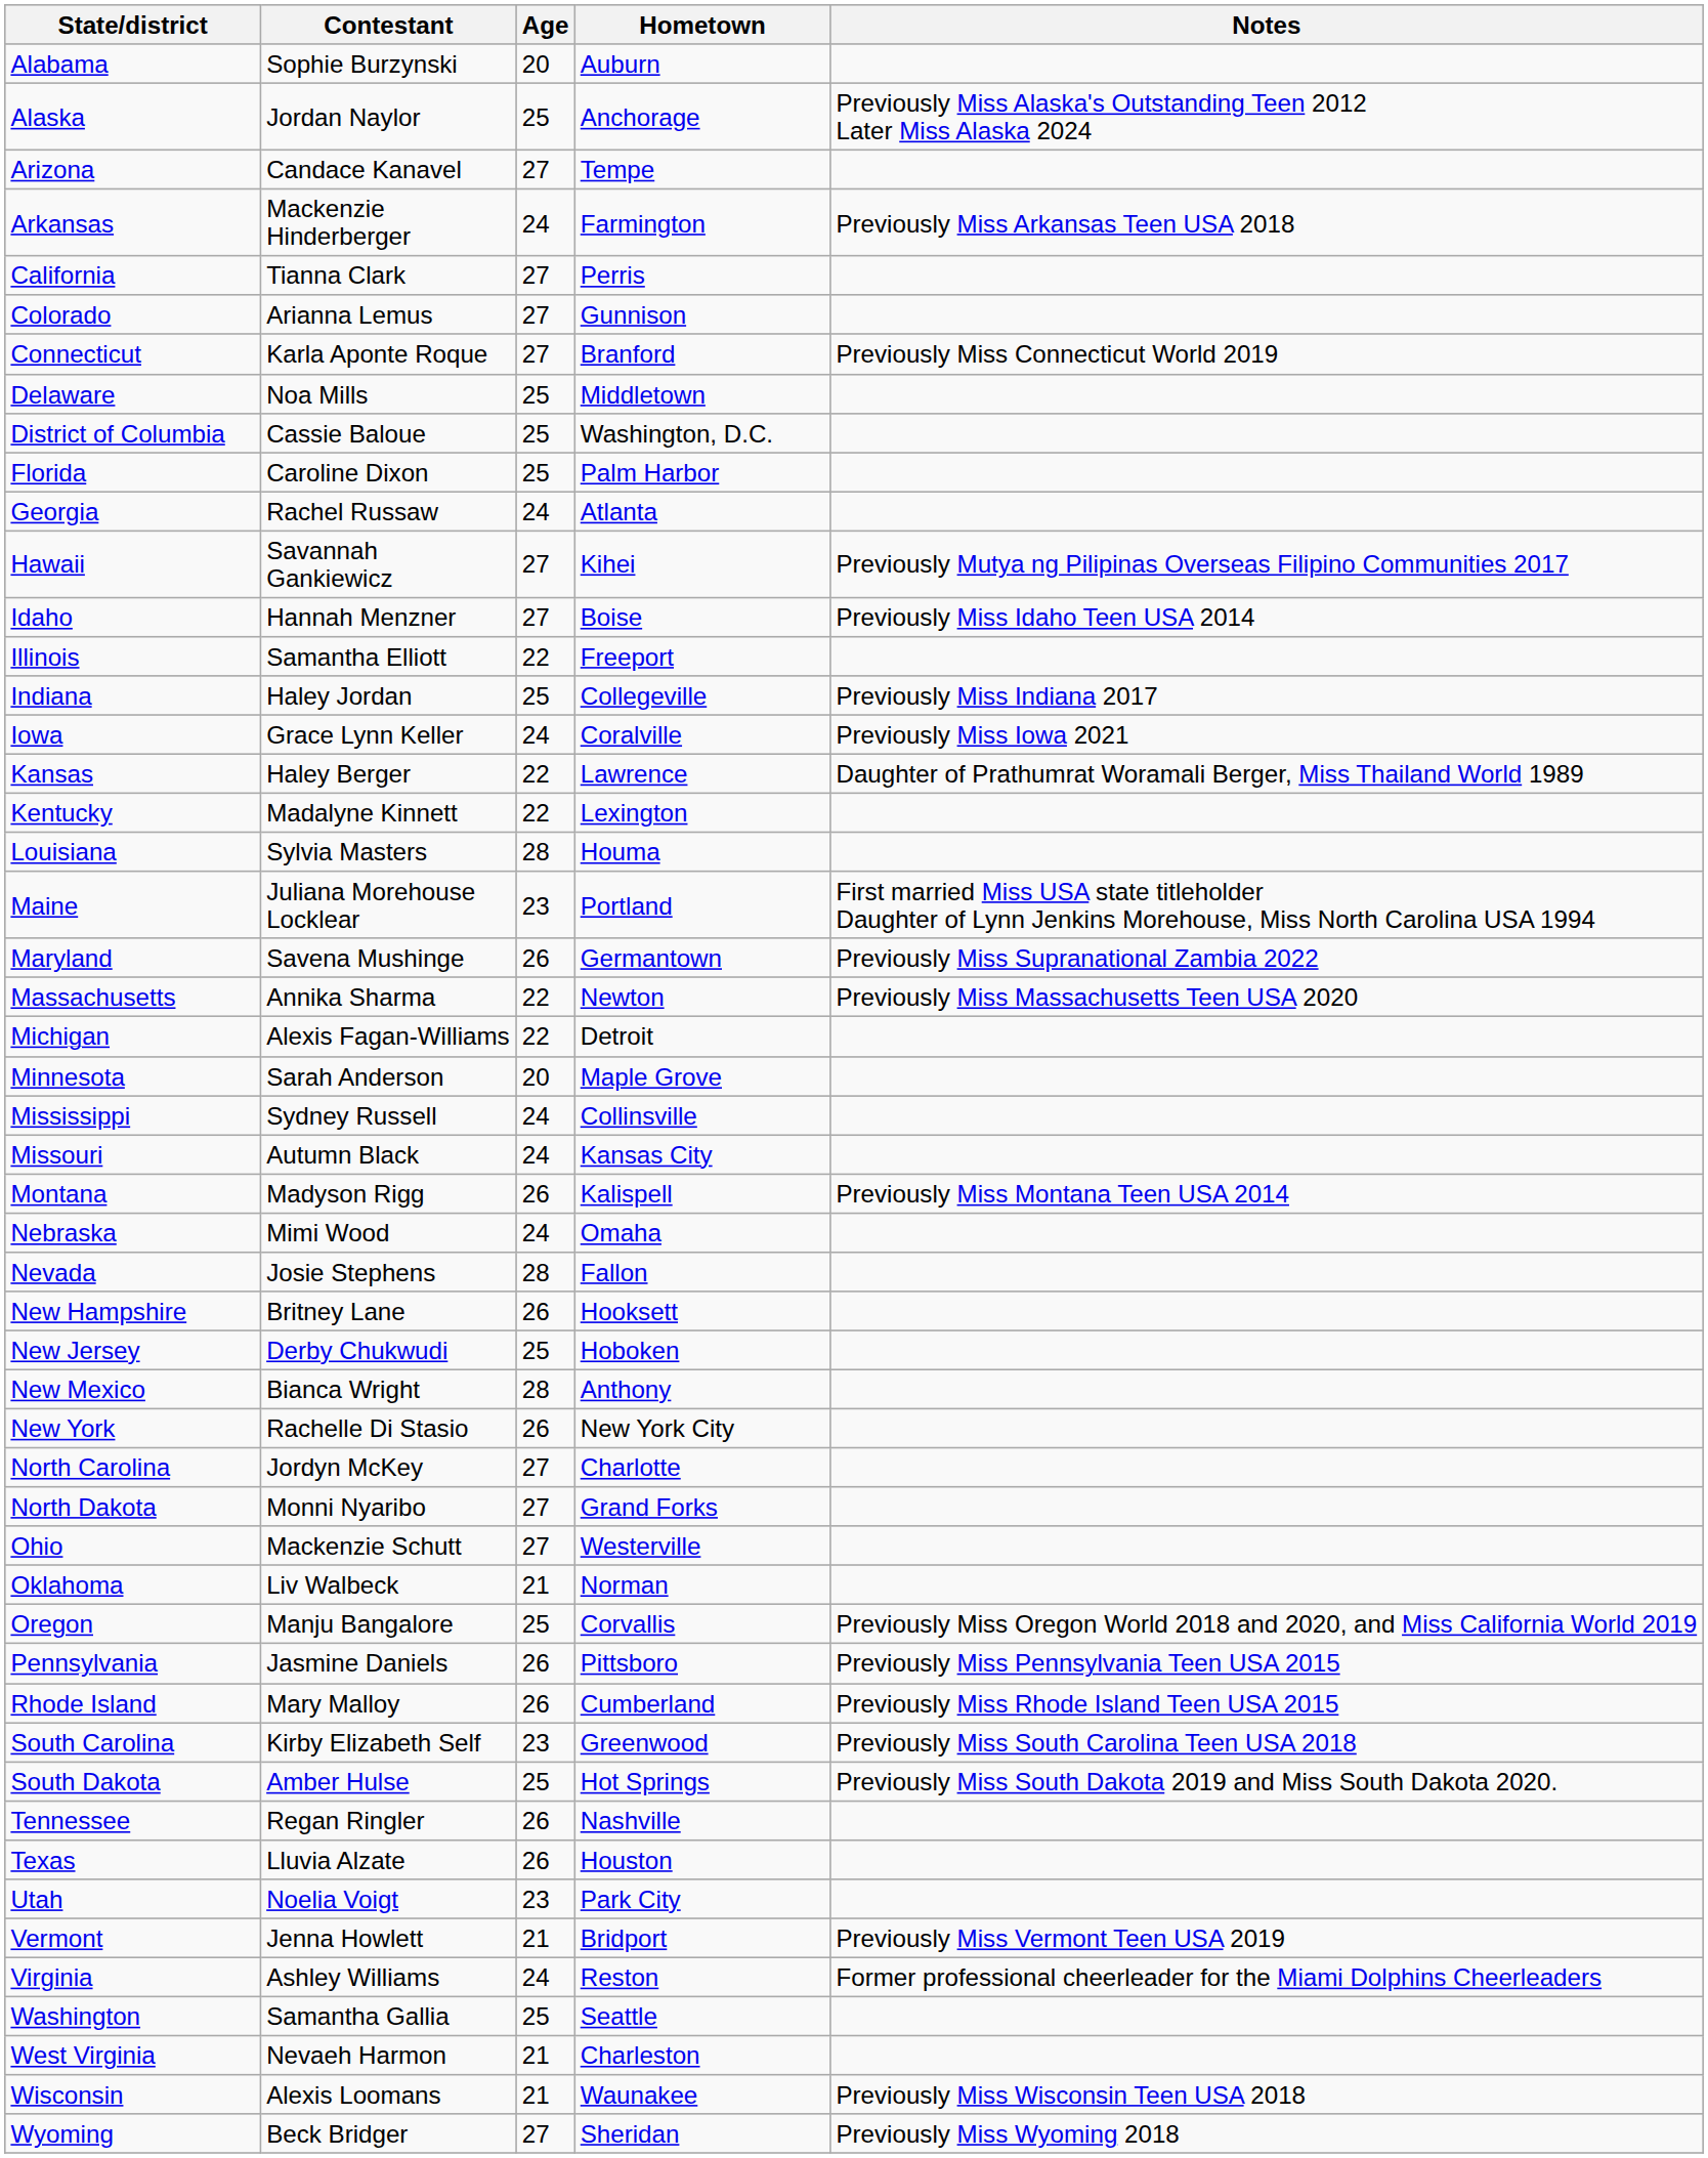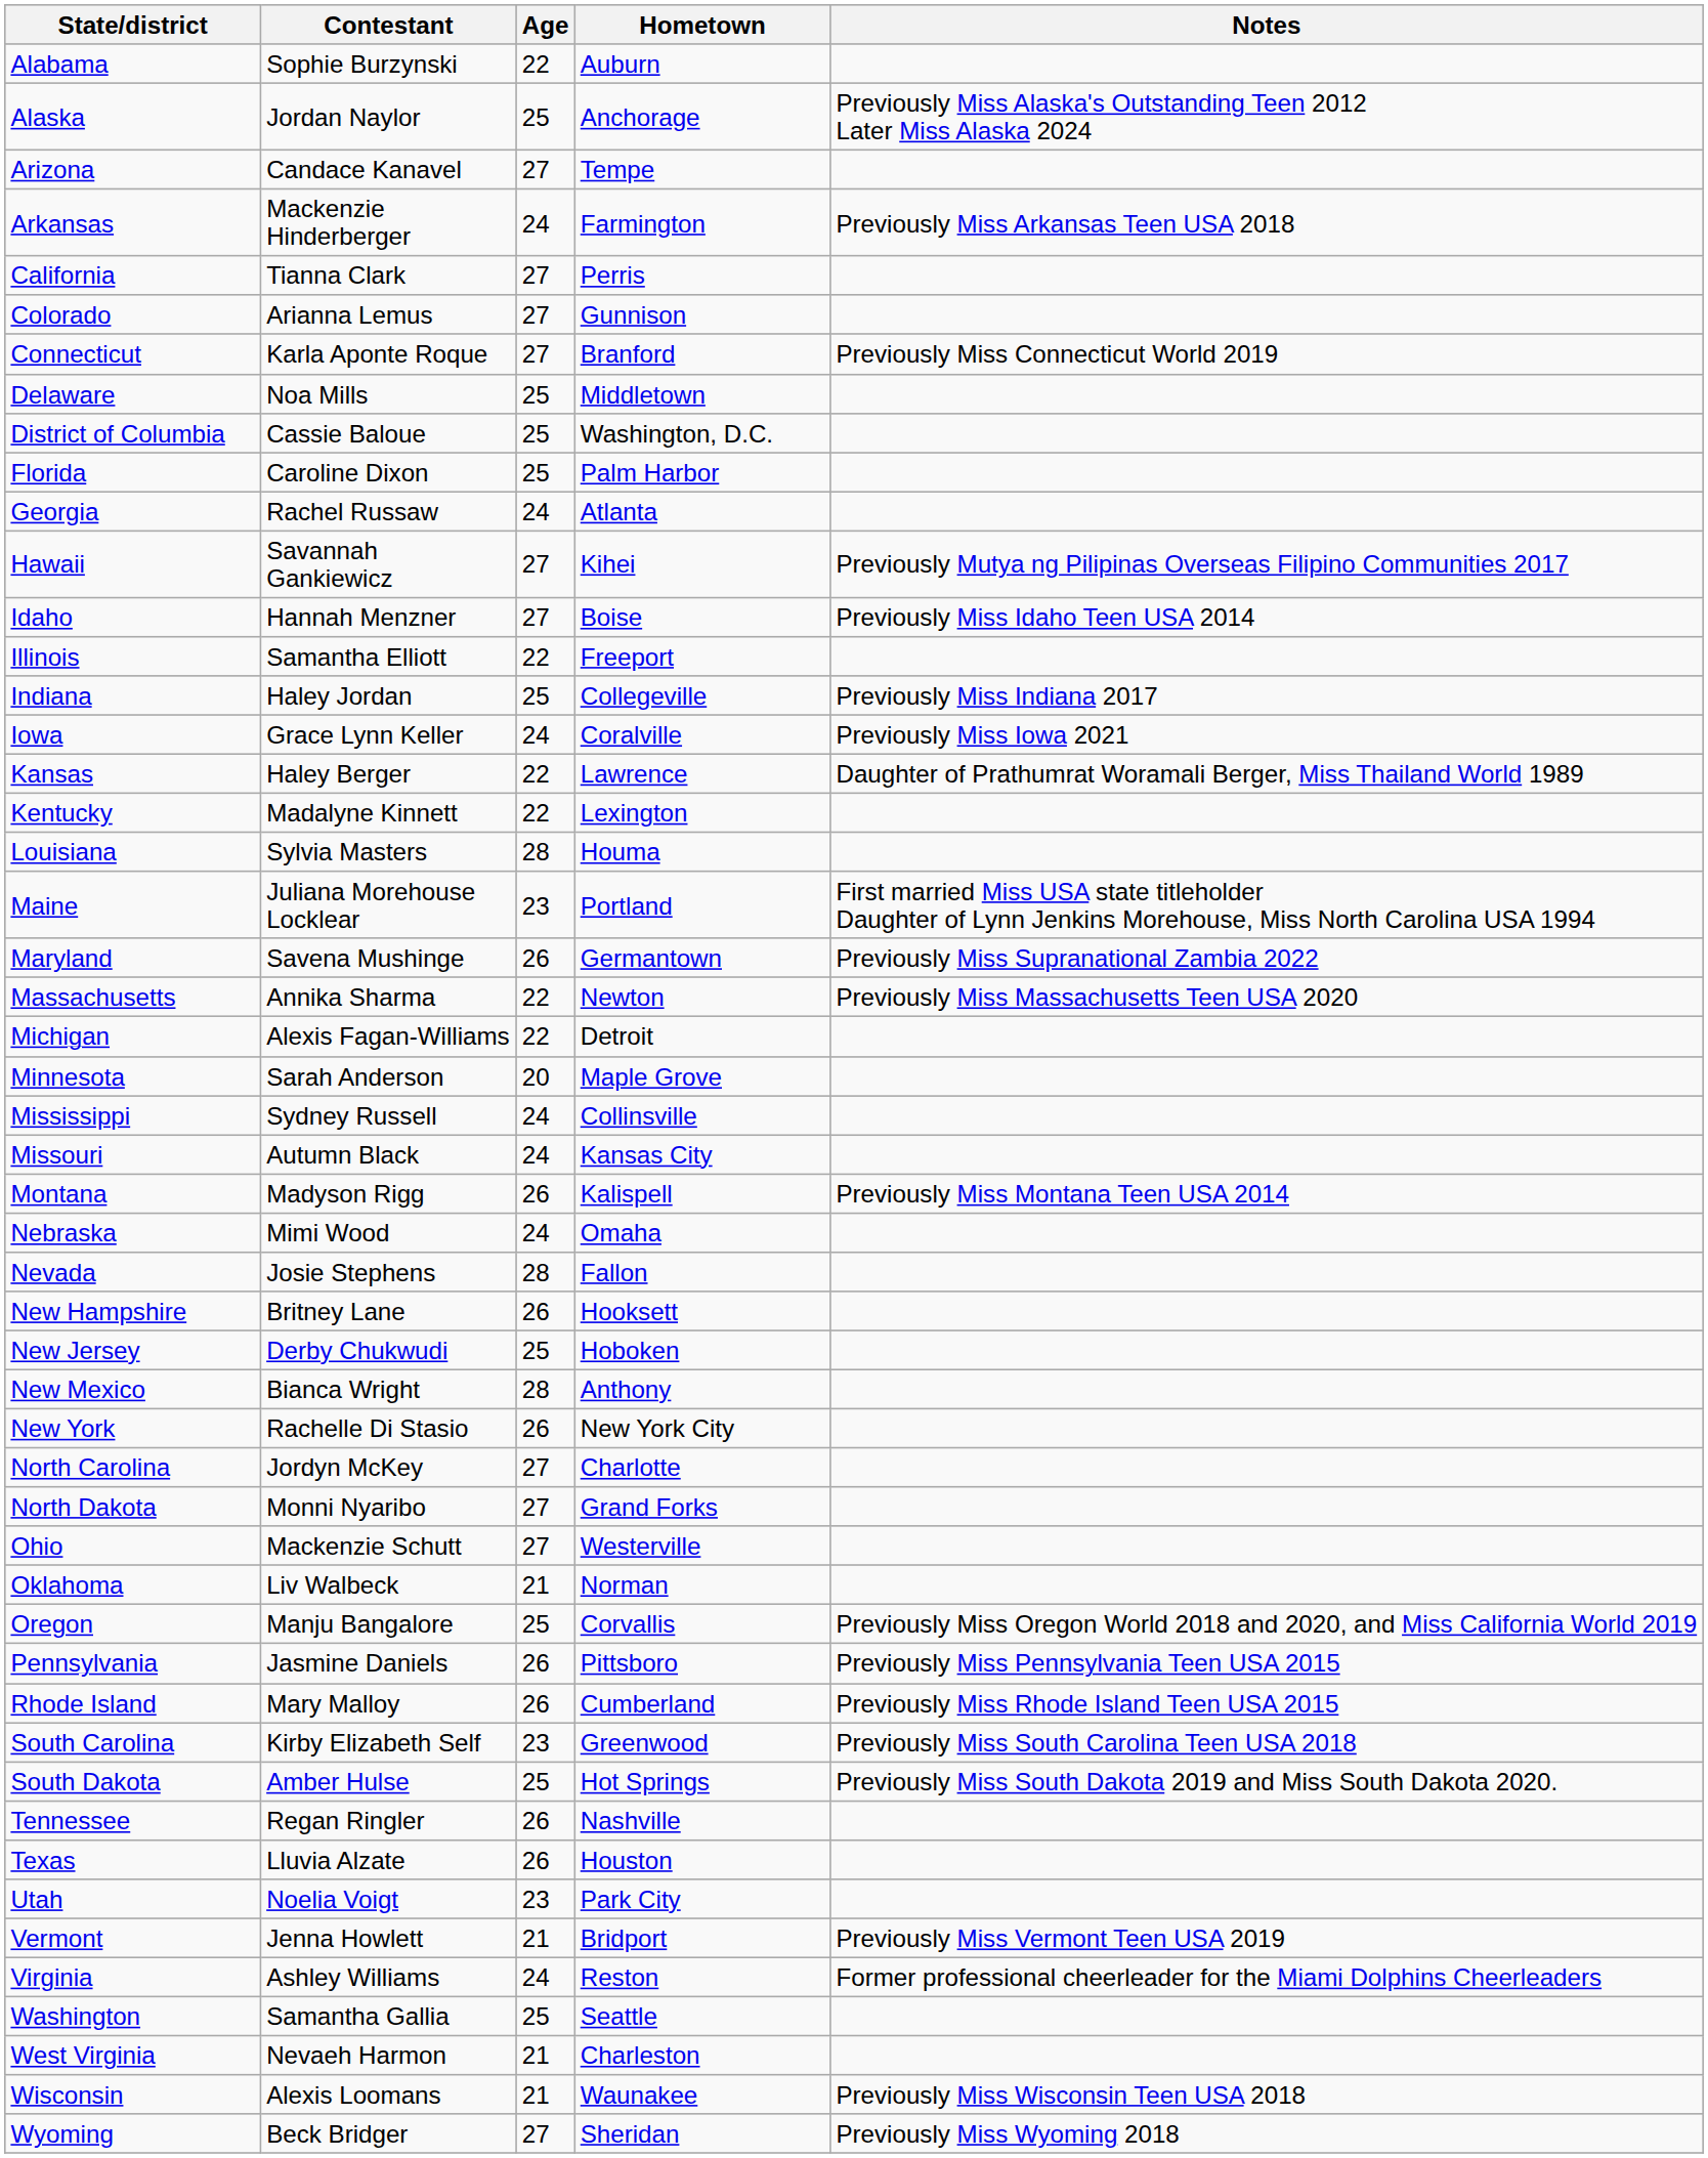Alabama | Age: 20 -> 22
